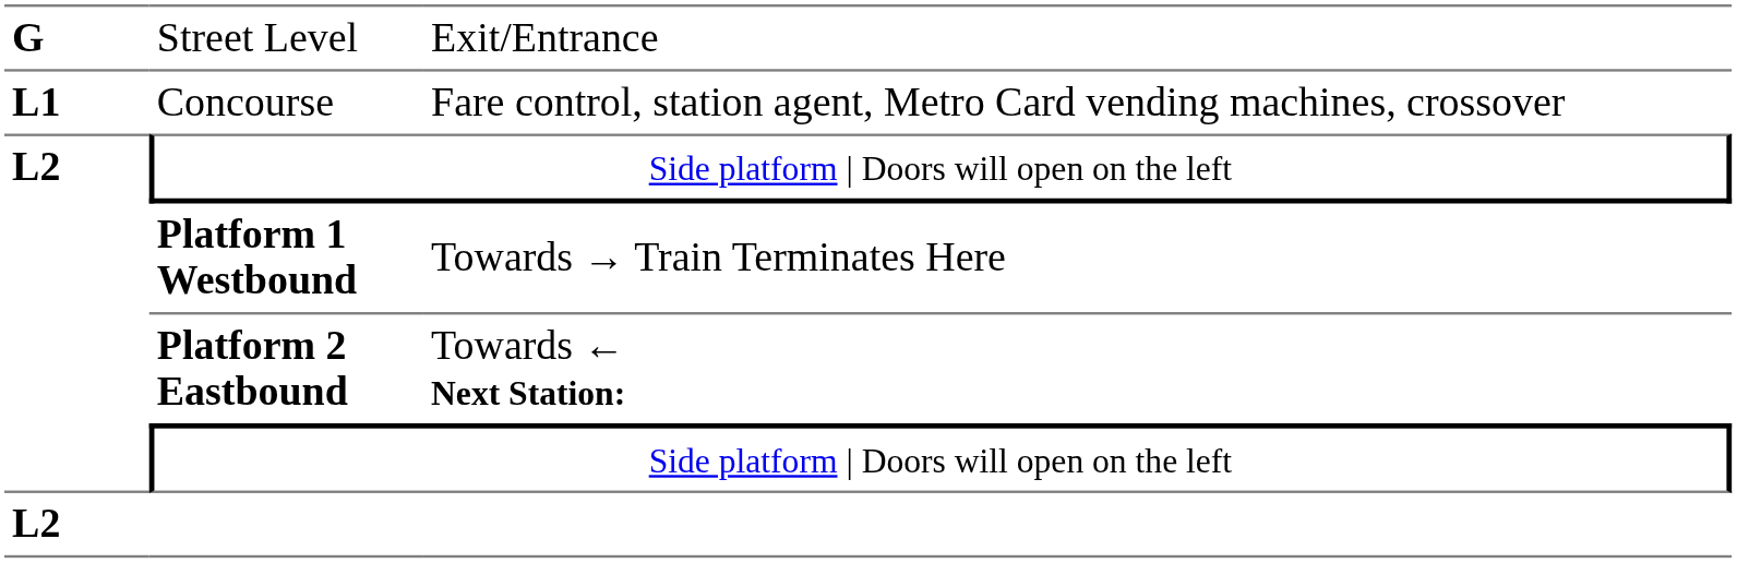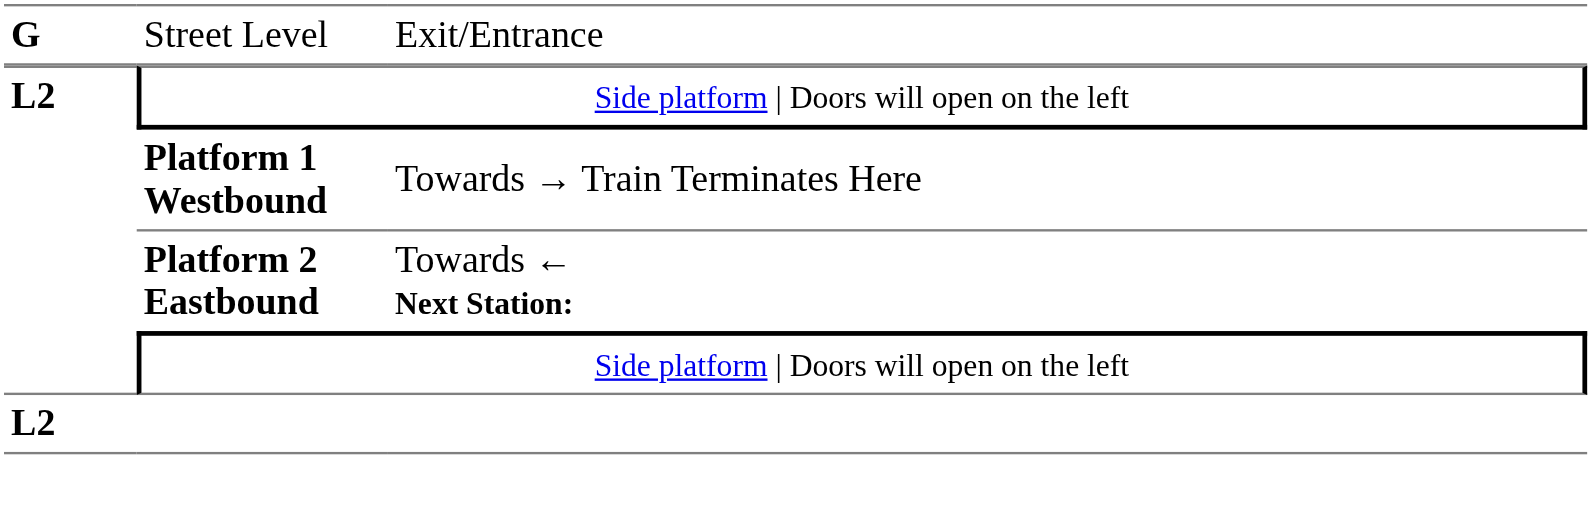- row: L1 | Concourse | Fare control, station agent, Metro Card vending machines, crossover
